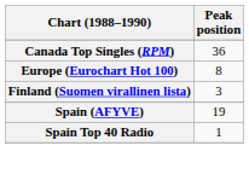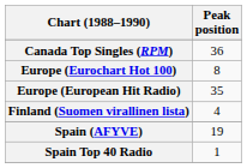+ row: Europe (European Hit Radio) | 35
Finland (Suomen virallinen lista) | Peak position: 3 -> 4
